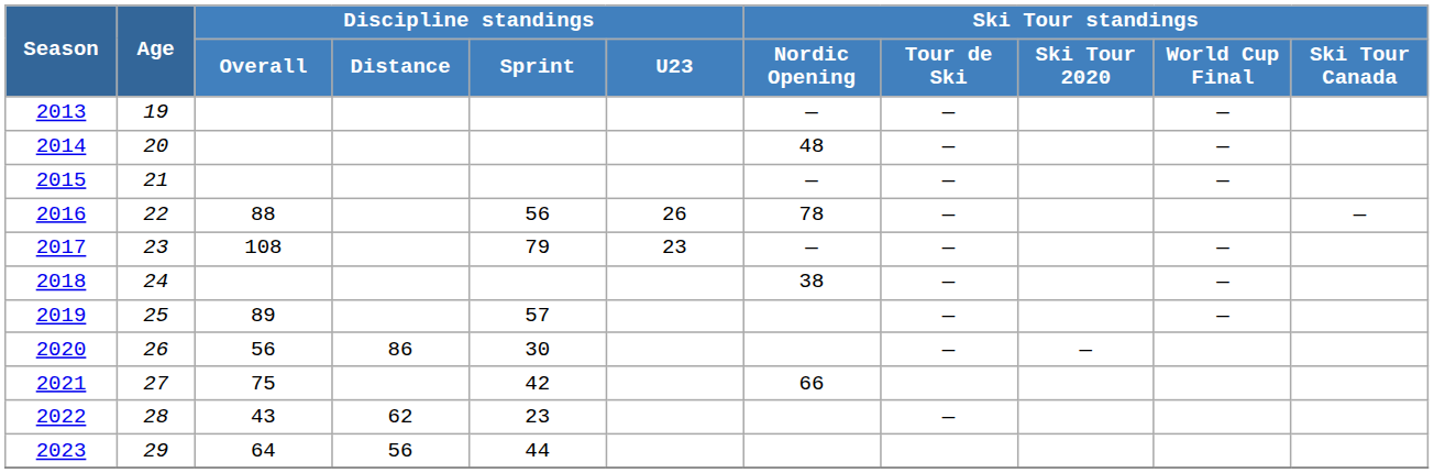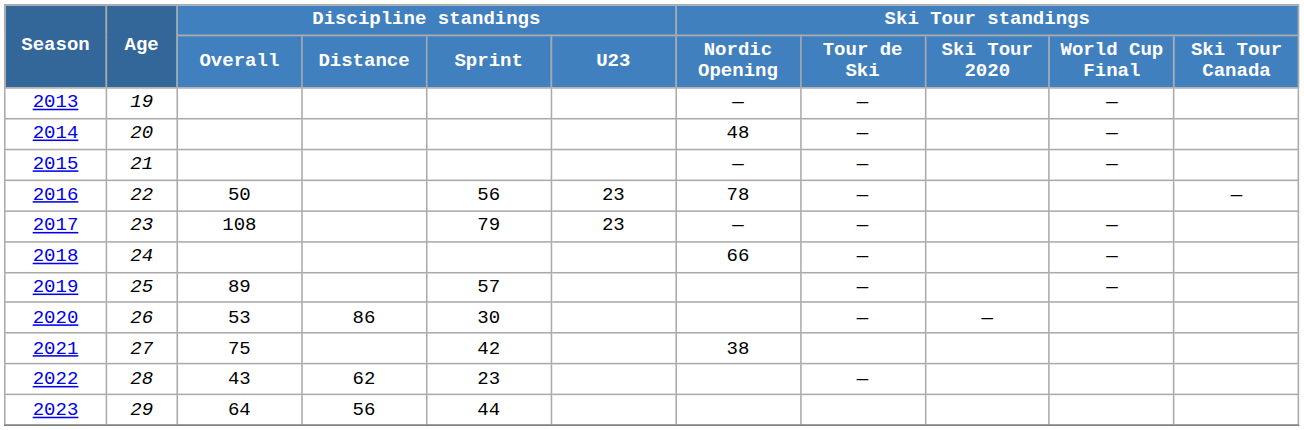2016 | Discipline standings / Overall: 88 -> 50
2016 | Discipline standings / U23: 26 -> 23
2018 | Ski Tour standings / Nordic Opening: 38 -> 66
2020 | Discipline standings / Overall: 56 -> 53
2021 | Ski Tour standings / Nordic Opening: 66 -> 38
